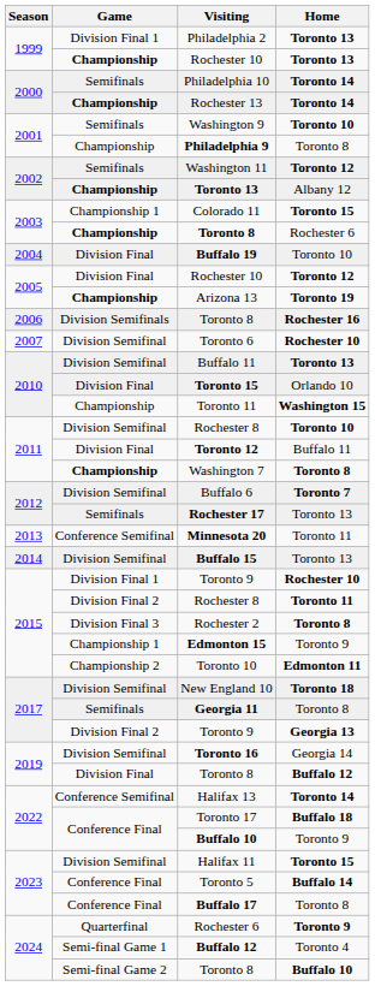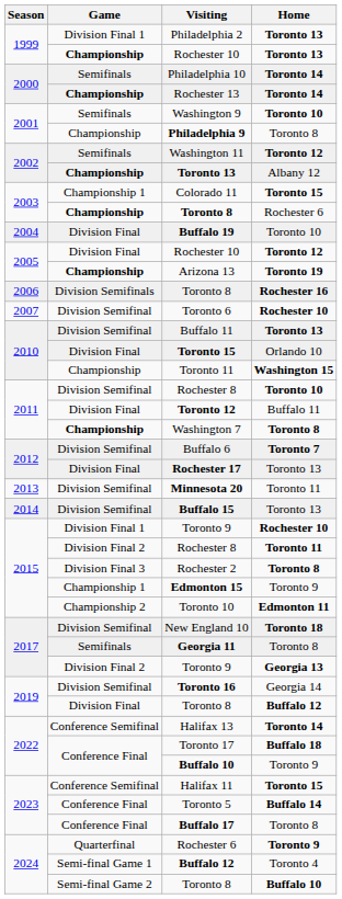Rochester 17 | Game: Semifinals -> Division Final
Minnesota 20 | Game: Conference Semifinal -> Division Semifinal
Halifax 11 | Game: Division Semifinal -> Conference Semifinal
